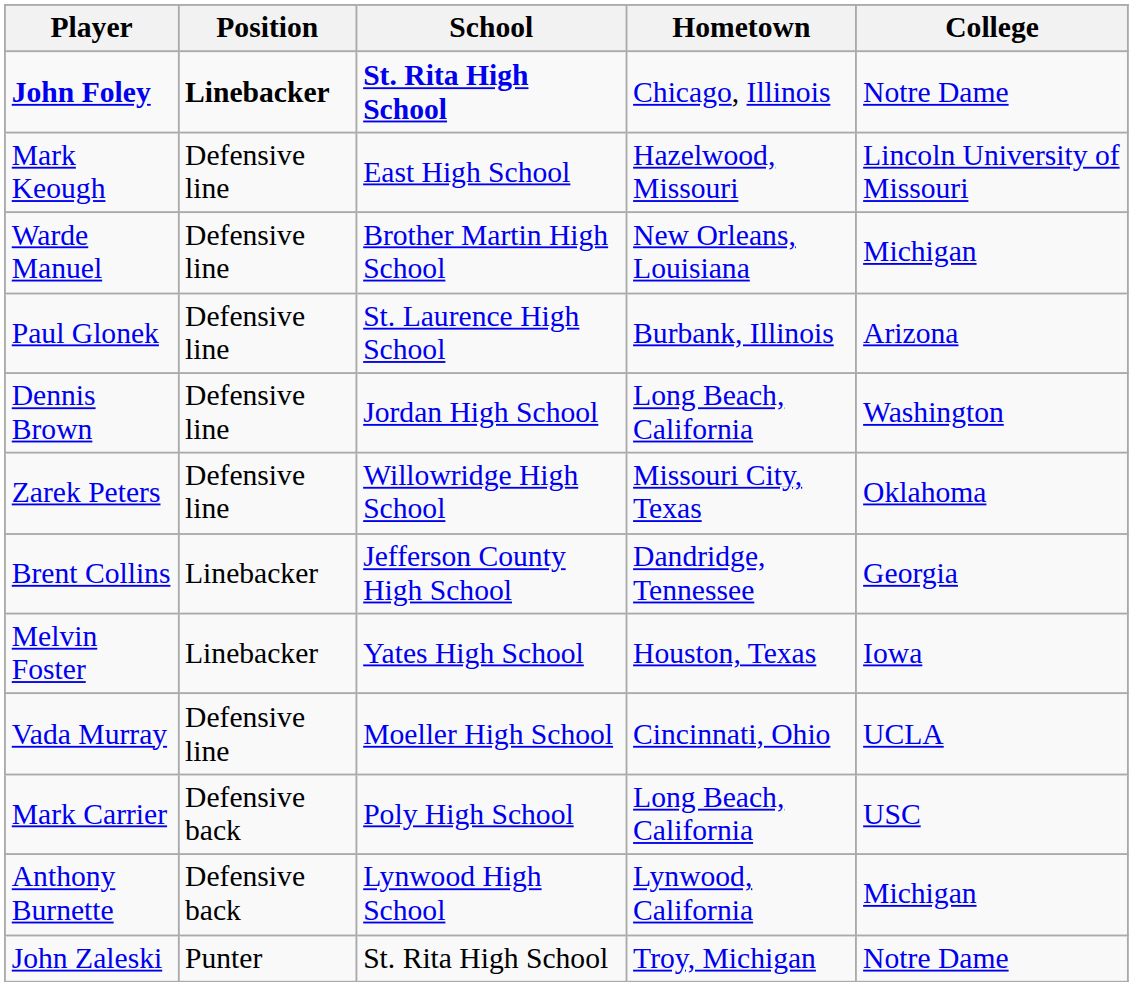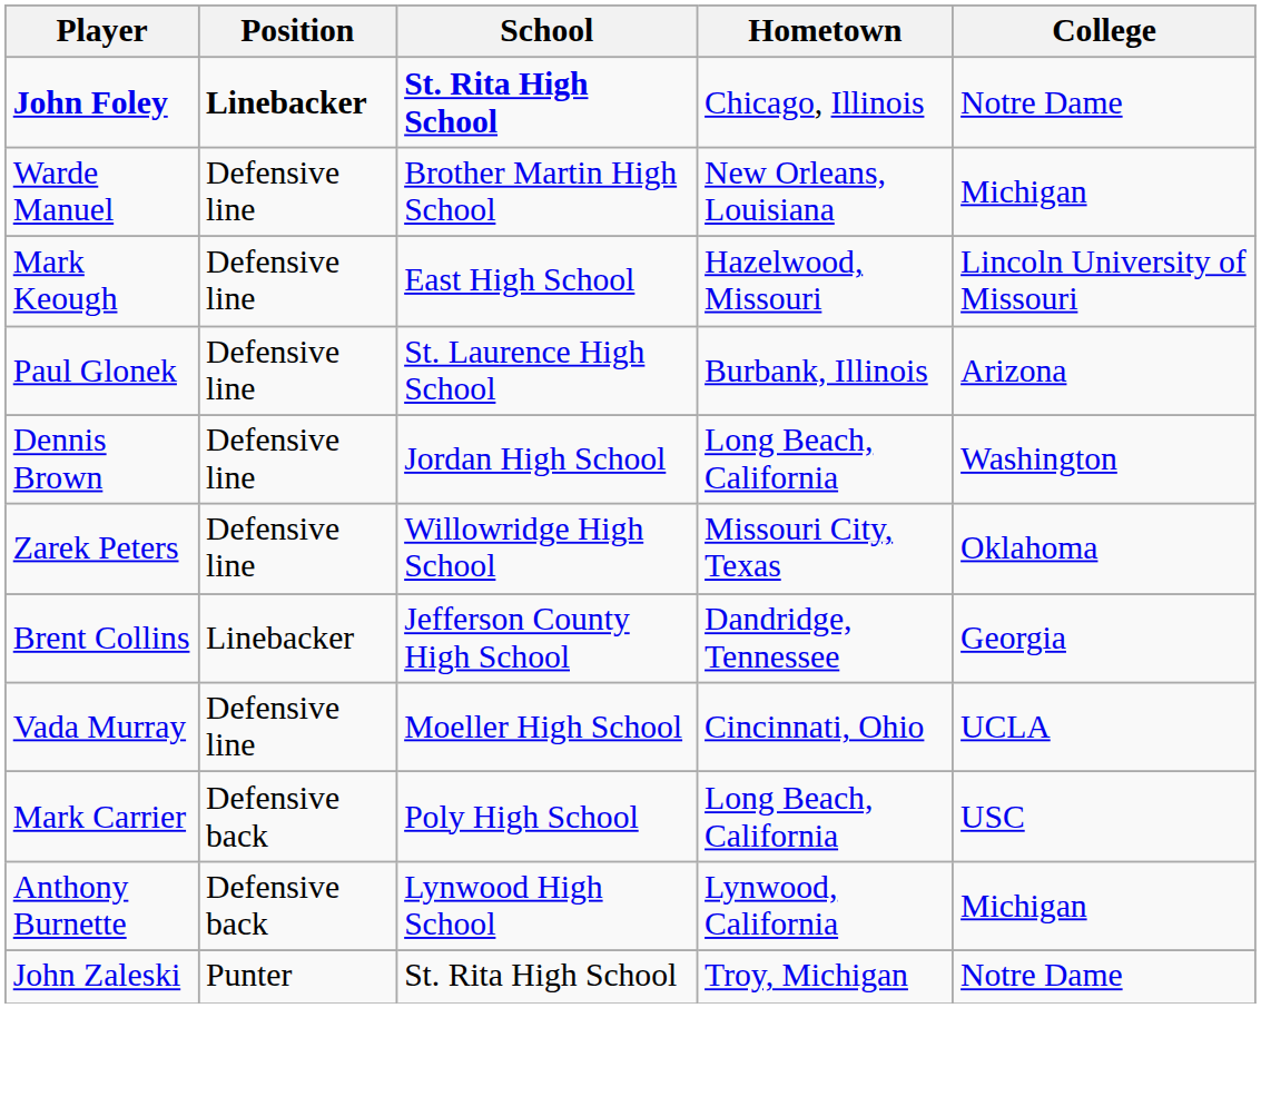rows swapped: Warde Manuel <-> Mark Keough
- row: Melvin Foster | Linebacker | Yates High School | Houston, Texas | Iowa
